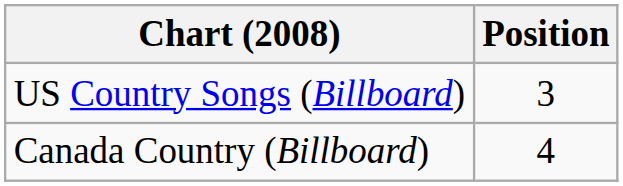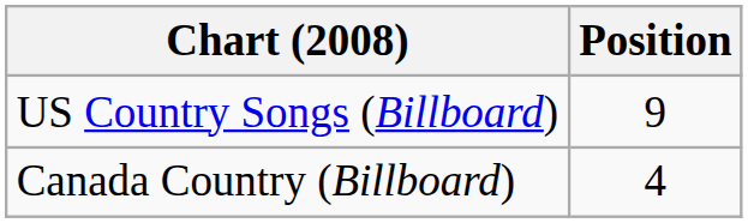US Country Songs (Billboard) | Position: 3 -> 9
